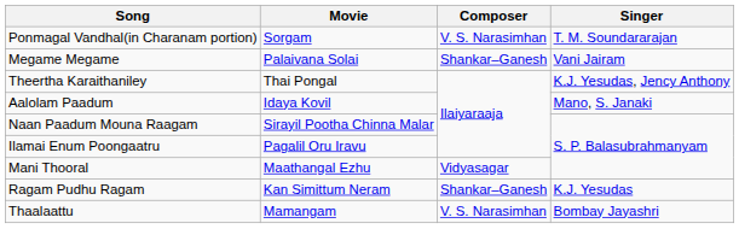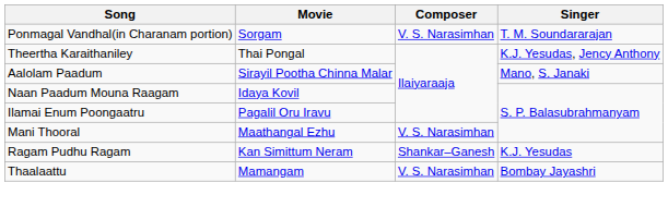- row: Megame Megame | Palaivana Solai | Shankar–Ganesh | Vani Jairam
Aalolam Paadum | Movie: Idaya Kovil -> Sirayil Pootha Chinna Malar
Naan Paadum Mouna Raagam | Movie: Sirayil Pootha Chinna Malar -> Idaya Kovil
Mani Thooral | Composer: Vidyasagar -> V. S. Narasimhan
